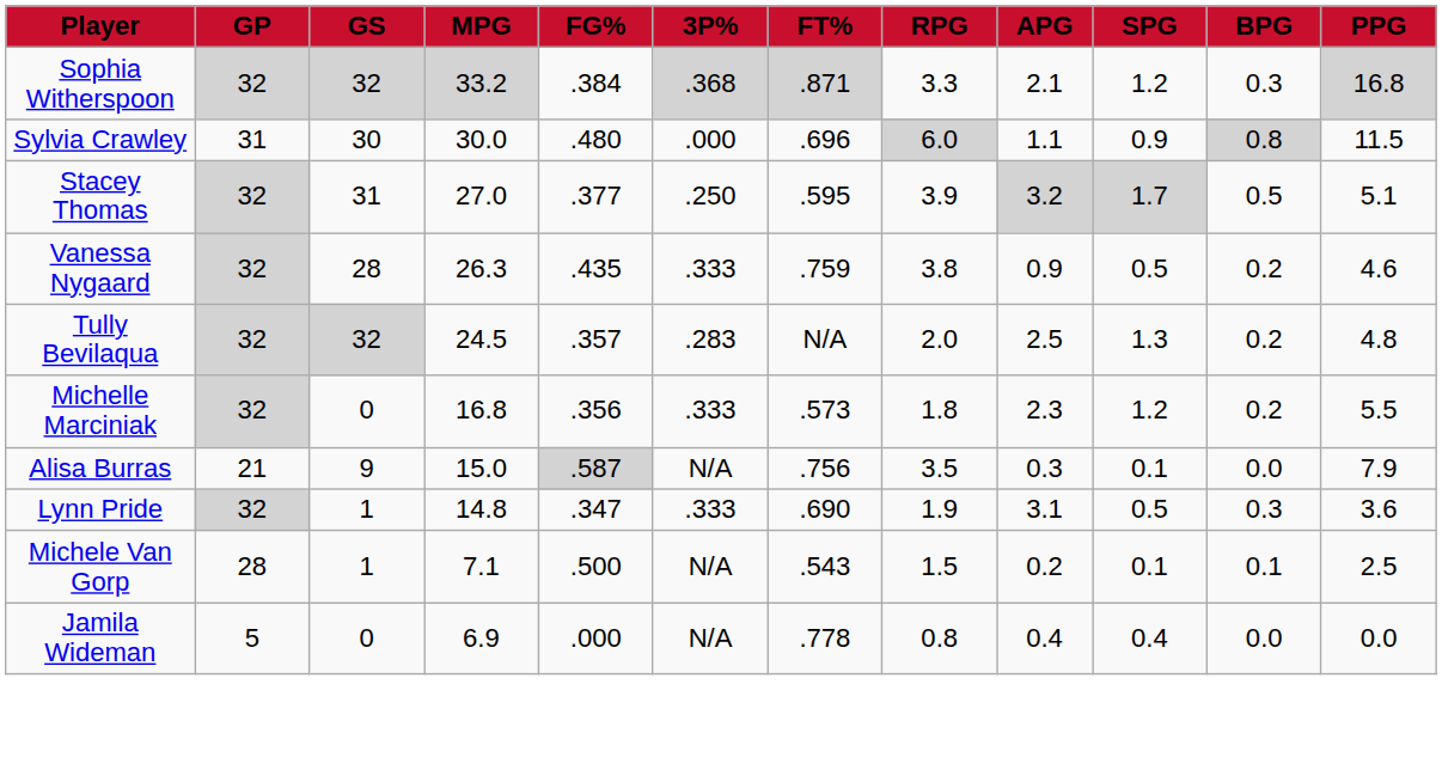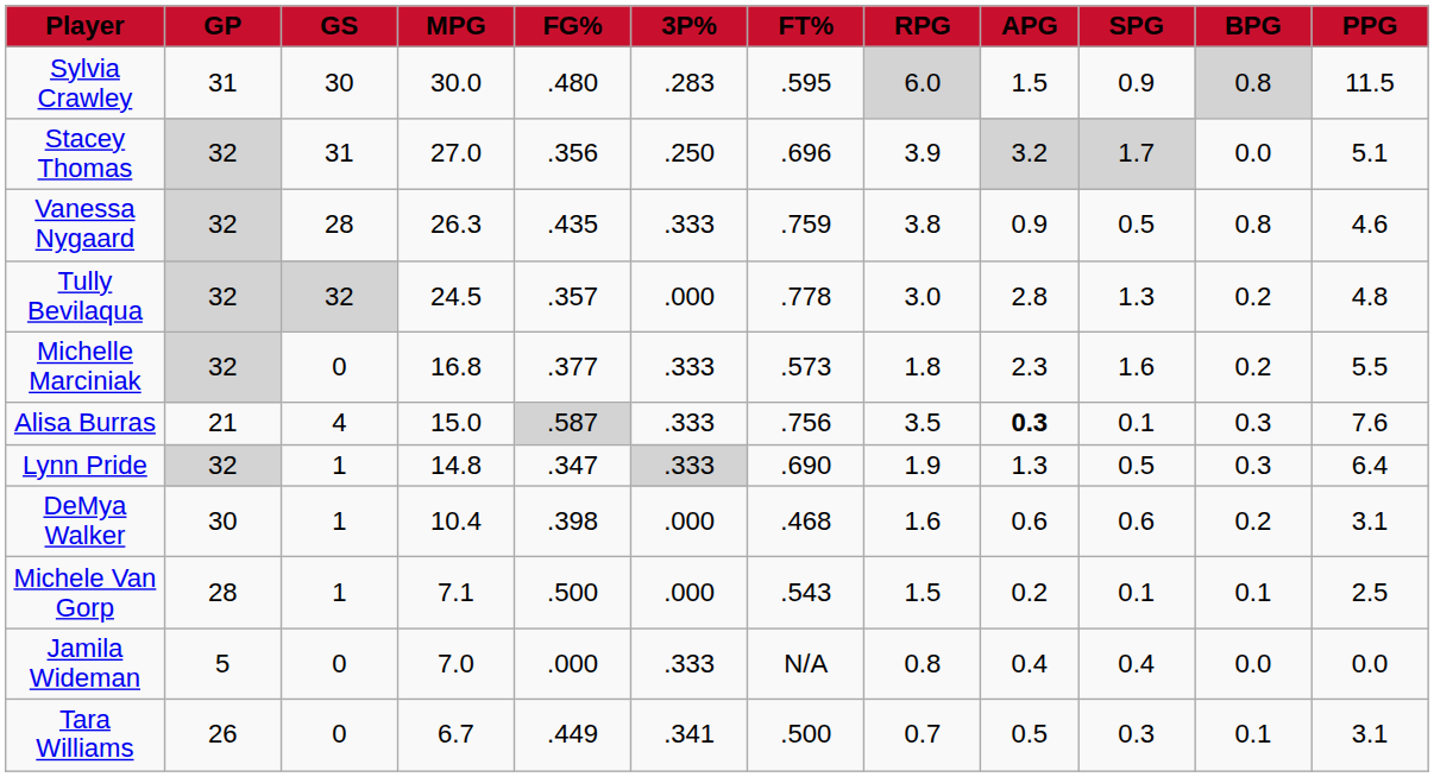- row: Sophia Witherspoon | 32 | 32 | 33.2 | .384 | .368 | .871 | 3.3 | 2.1 | 1.2 | 0.3 | 16.8
Sylvia Crawley | 3P%: .000 -> .283
Sylvia Crawley | FT%: .696 -> .595
Sylvia Crawley | APG: 1.1 -> 1.5
Stacey Thomas | FG%: .377 -> .356
Stacey Thomas | FT%: .595 -> .696
Stacey Thomas | BPG: 0.5 -> 0.0
Vanessa Nygaard | BPG: 0.2 -> 0.8
Tully Bevilaqua | 3P%: .283 -> .000
Tully Bevilaqua | FT%: N/A -> .778
Tully Bevilaqua | RPG: 2.0 -> 3.0
Tully Bevilaqua | APG: 2.5 -> 2.8
Michelle Marciniak | FG%: .356 -> .377
Michelle Marciniak | SPG: 1.2 -> 1.6
Alisa Burras | GS: 9 -> 4
Alisa Burras | 3P%: N/A -> .333
Alisa Burras | APG: normal -> bold
Alisa Burras | BPG: 0.0 -> 0.3
Alisa Burras | PPG: 7.9 -> 7.6
Lynn Pride | 3P%: no background -> lightgrey background
Lynn Pride | APG: 3.1 -> 1.3
Lynn Pride | PPG: 3.6 -> 6.4
+ row: DeMya Walker | 30 | 1 | 10.4 | .398 | .000 | .468 | 1.6 | 0.6 | 0.6 | 0.2 | 3.1
Michele Van Gorp | 3P%: N/A -> .000
Jamila Wideman | MPG: 6.9 -> 7.0
Jamila Wideman | 3P%: N/A -> .333
Jamila Wideman | FT%: .778 -> N/A
+ row: Tara Williams | 26 | 0 | 6.7 | .449 | .341 | .500 | 0.7 | 0.5 | 0.3 | 0.1 | 3.1
